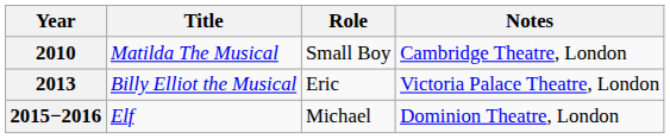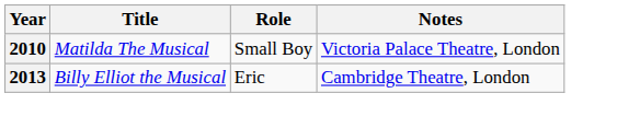2010 | Notes: Cambridge Theatre, London -> Victoria Palace Theatre, London
2013 | Notes: Victoria Palace Theatre, London -> Cambridge Theatre, London
- row: 2015−2016 | Elf | Michael | Dominion Theatre, London
